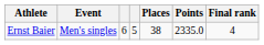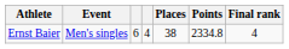Ernst Baier | column 4: 5 -> 4
Ernst Baier | Points: 2335.0 -> 2334.8
